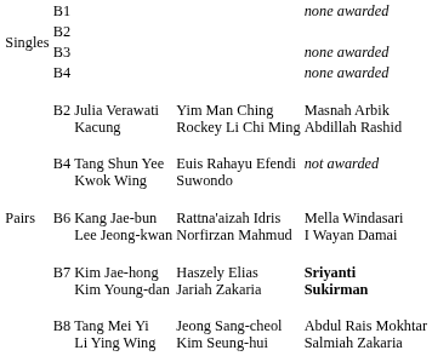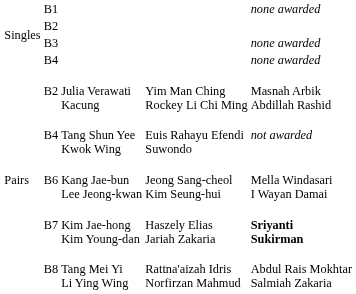B6 | column 4: Rattna'aizah Idris Norfirzan Mahmud -> Jeong Sang-cheol Kim Seung-hui
B8 | column 4: Jeong Sang-cheol Kim Seung-hui -> Rattna'aizah Idris Norfirzan Mahmud
